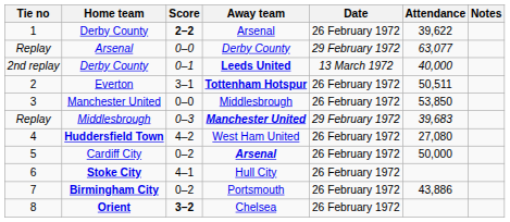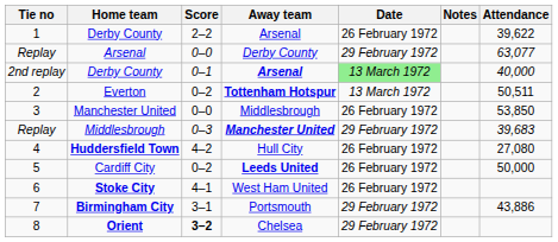columns swapped: Attendance <-> Notes
1 / Derby County | Score: bold -> normal
2nd replay / Derby County | Away team: Leeds United -> Arsenal
2nd replay / Derby County | Date: no background -> lightgreen background
Everton | Score: 3–1 -> 0–2
Everton | Date: 26 February 1972 -> 13 March 1972
Huddersfield Town | Away team: West Ham United -> Hull City
Cardiff City | Away team: Arsenal -> Leeds United
Stoke City | Away team: Hull City -> West Ham United
Birmingham City | Score: 0–2 -> 3–1
Birmingham City | Date: 26 February 1972 -> 29 February 1972
Orient | Date: 26 February 1972 -> 29 February 1972
